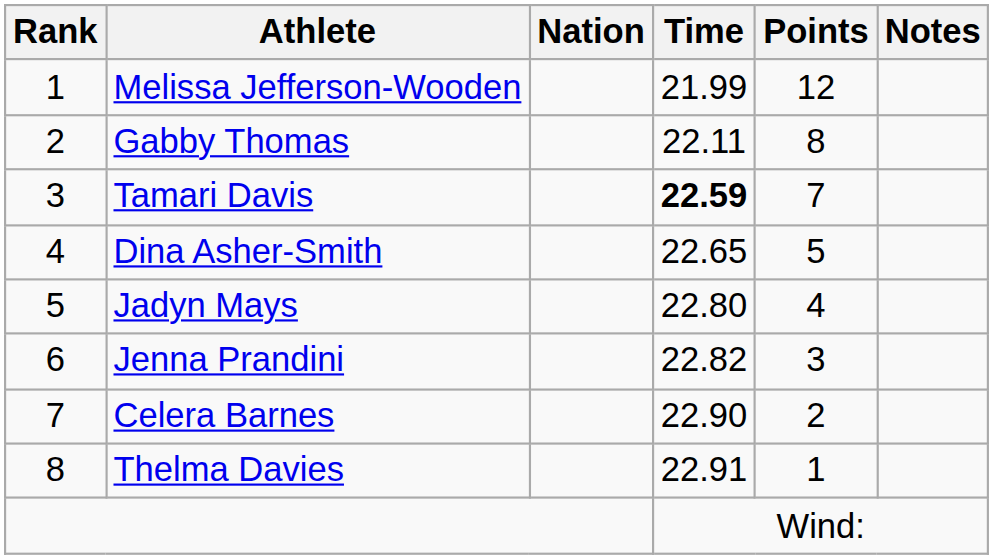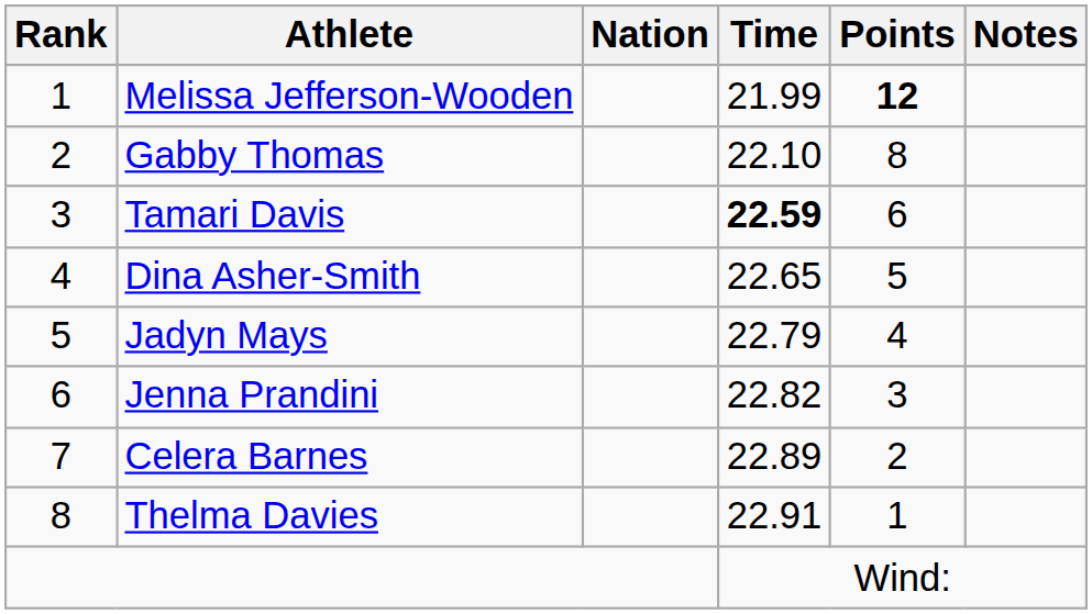Melissa Jefferson-Wooden | Points: normal -> bold
Gabby Thomas | Time: 22.11 -> 22.10
Tamari Davis | Points: 7 -> 6
Jadyn Mays | Time: 22.80 -> 22.79
Celera Barnes | Time: 22.90 -> 22.89
